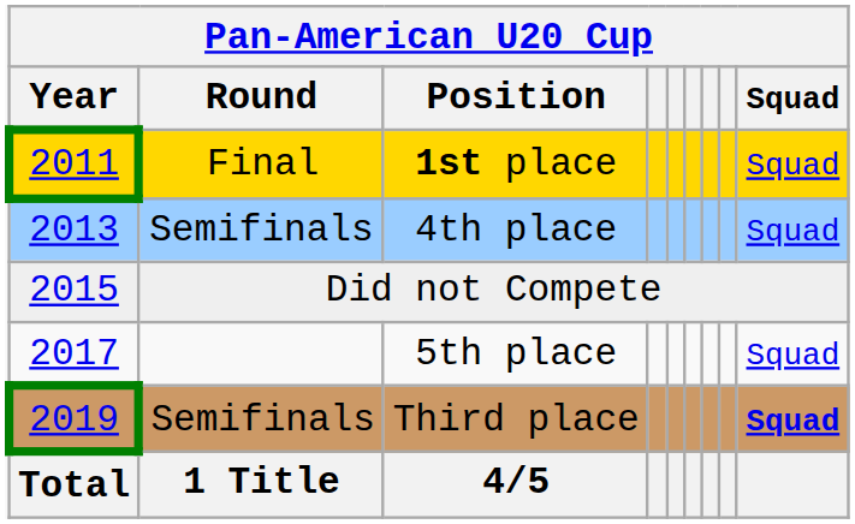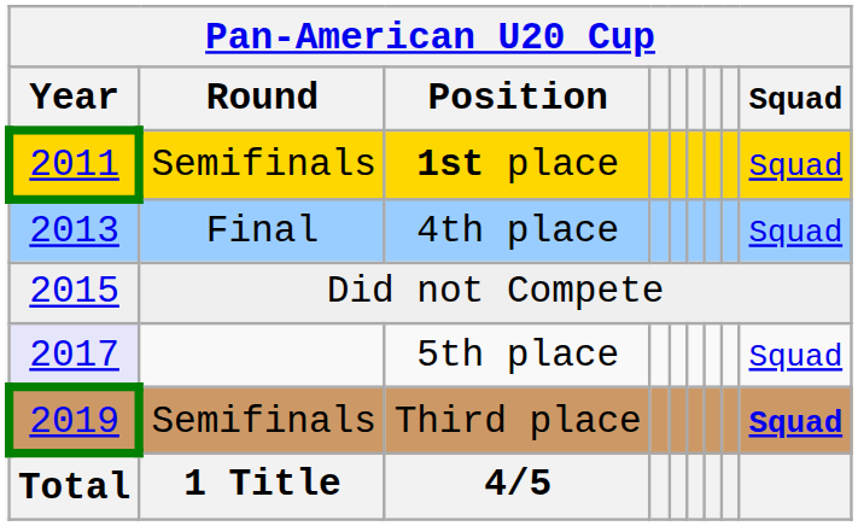1st place | Pan-American U20 Cup / Round: Final -> Semifinals
4th place | Pan-American U20 Cup / Round: Semifinals -> Final
5th place | Pan-American U20 Cup / Year: no background -> lavender background
